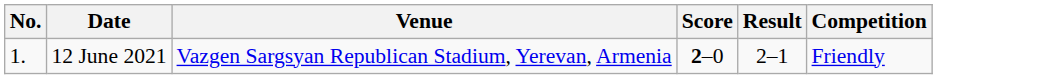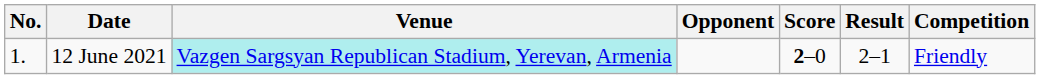+ column: Opponent
12 June 2021 | Venue: no background -> paleturquoise background
